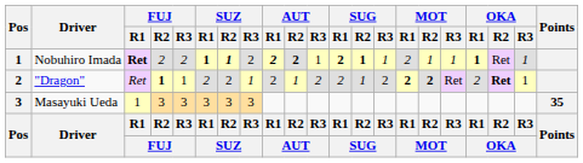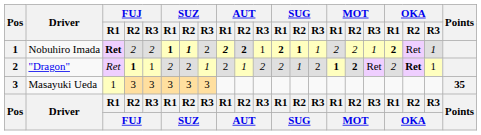Nobuhiro Imada | MOT / R2: 1 -> 2
Nobuhiro Imada | OKA / R1: 1 -> 2
"Dragon" | MOT / R1: 2 -> 1
